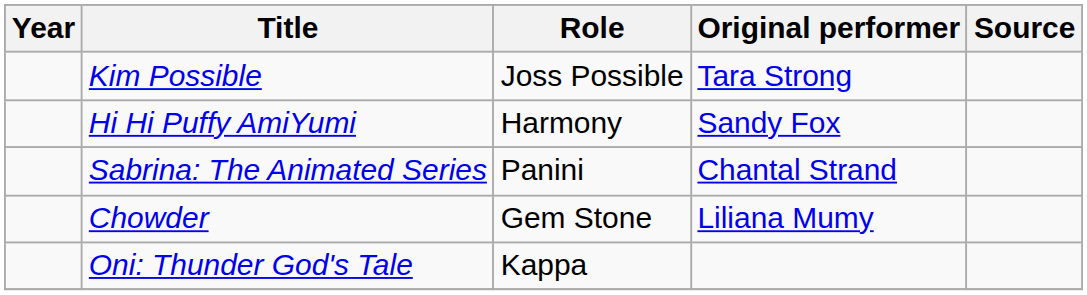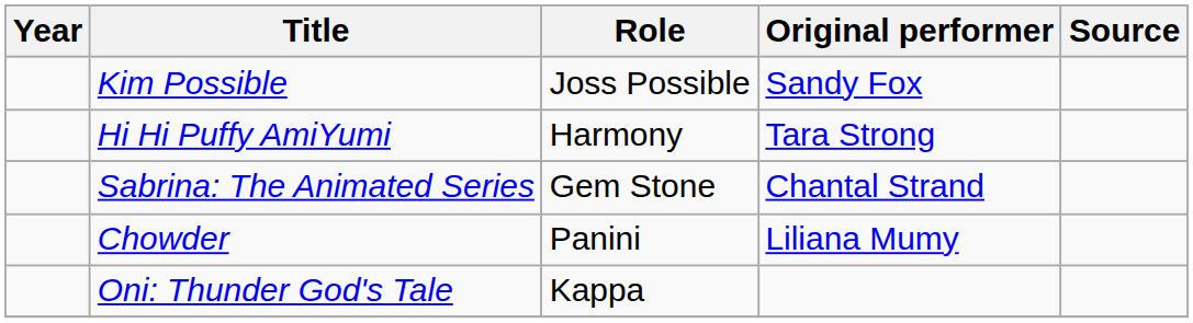Kim Possible | Original performer: Tara Strong -> Sandy Fox
Hi Hi Puffy AmiYumi | Original performer: Sandy Fox -> Tara Strong
Sabrina: The Animated Series | Role: Panini -> Gem Stone
Chowder | Role: Gem Stone -> Panini
